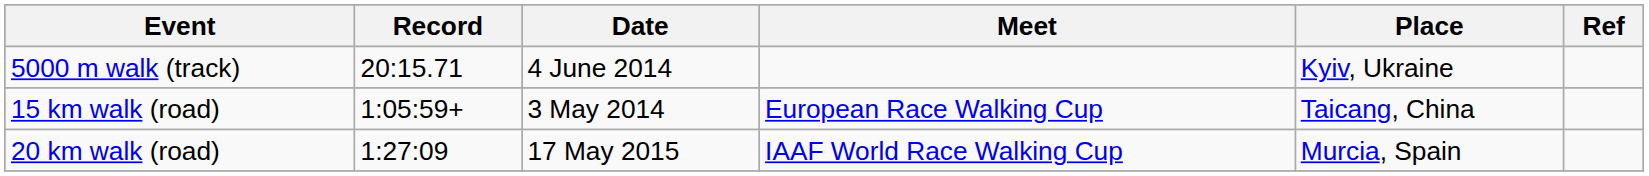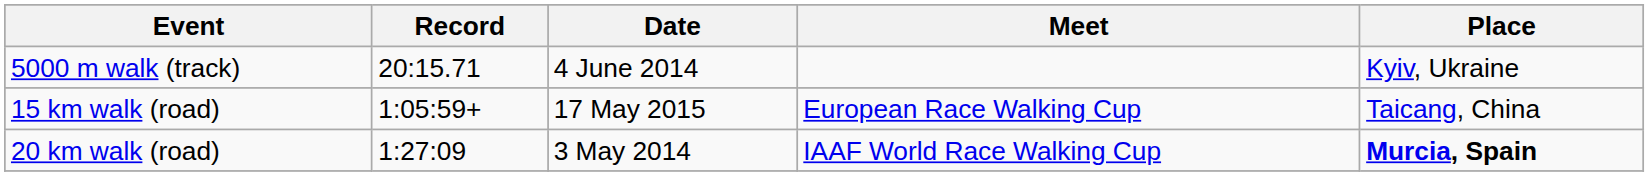- column: Ref
15 km walk (road) | Date: 3 May 2014 -> 17 May 2015
20 km walk (road) | Date: 17 May 2015 -> 3 May 2014
20 km walk (road) | Place: normal -> bold
